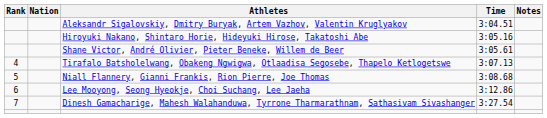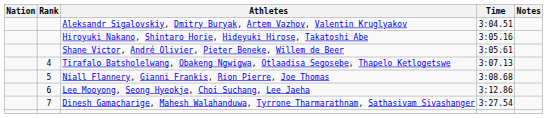columns swapped: Rank <-> Nation
